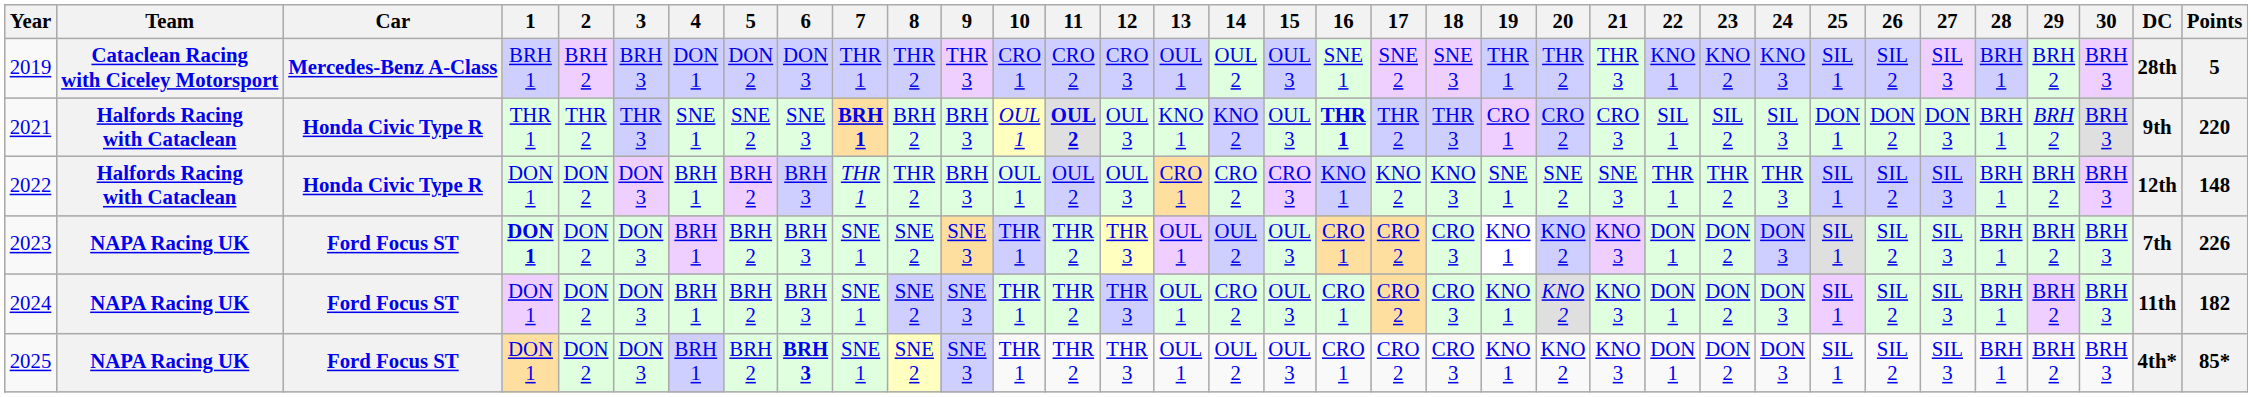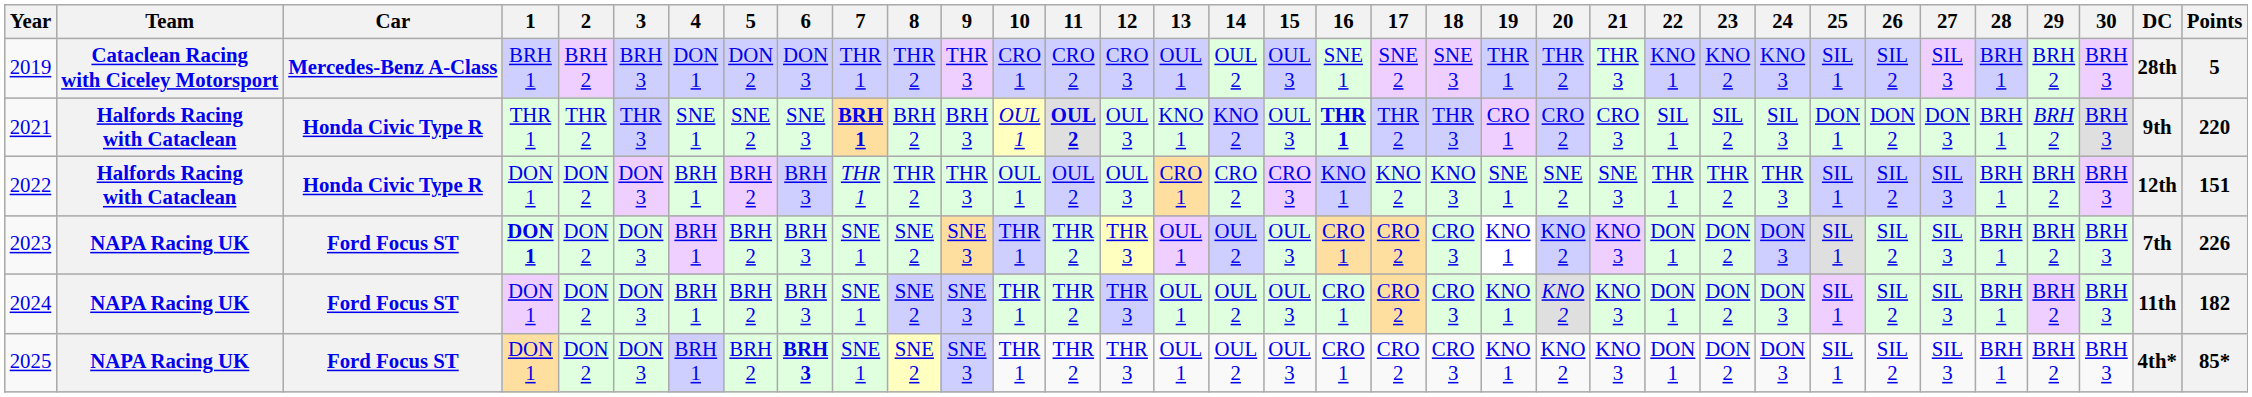2022 | 9: BRH 3 -> THR 3
2022 | Points: 148 -> 151
2024 | 14: CRO 2 -> OUL 2
